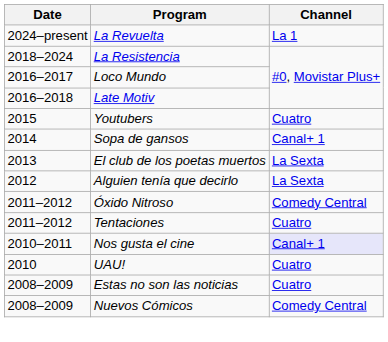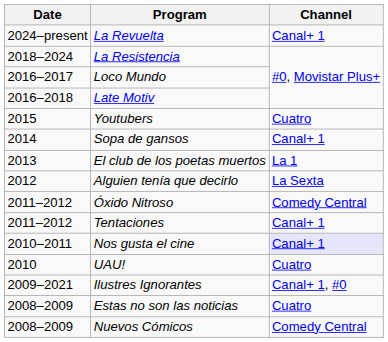La Revuelta | Channel: La 1 -> Canal+ 1
El club de los poetas muertos | Channel: La Sexta -> La 1
Tentaciones | Channel: Cuatro -> Canal+ 1
+ row: 2009–2021 | Ilustres Ignorantes | Canal+ 1, #0
